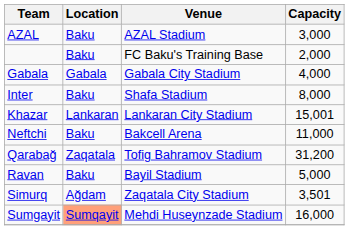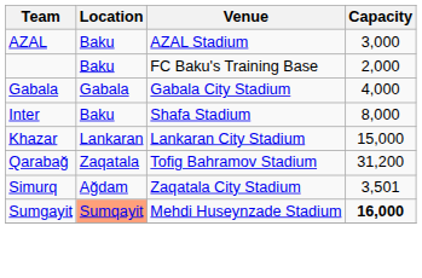Khazar | Capacity: 15,001 -> 15,000
- row: Neftchi | Baku | Bakcell Arena | 11,000
- row: Ravan | Baku | Bayil Stadium | 5,000
Sumgayit | Capacity: normal -> bold
